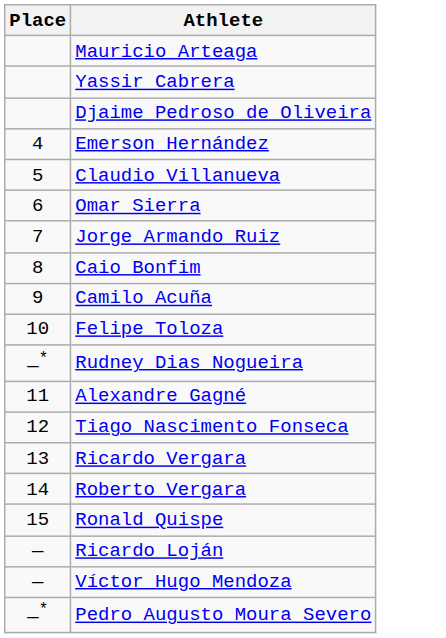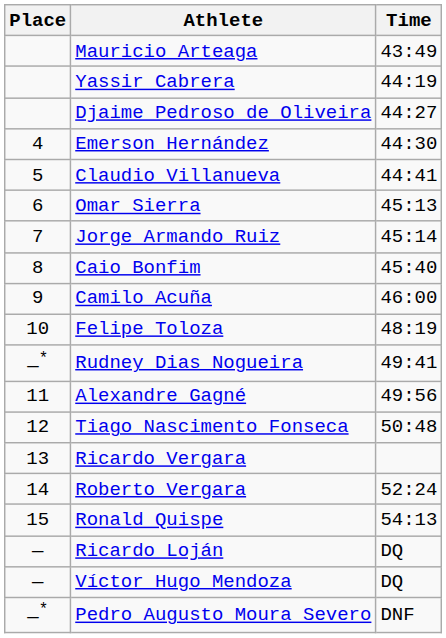+ column: Time | 43:49 | 44:19 | 44:27 | 44:30 | 44:41 | 45:13 | 45:14 | 45:40 | 46:00 | 48:19 | 49:41 | 49:56 | 50:48 | 52:24 | 54:13 | DQ | DQ | DNF
